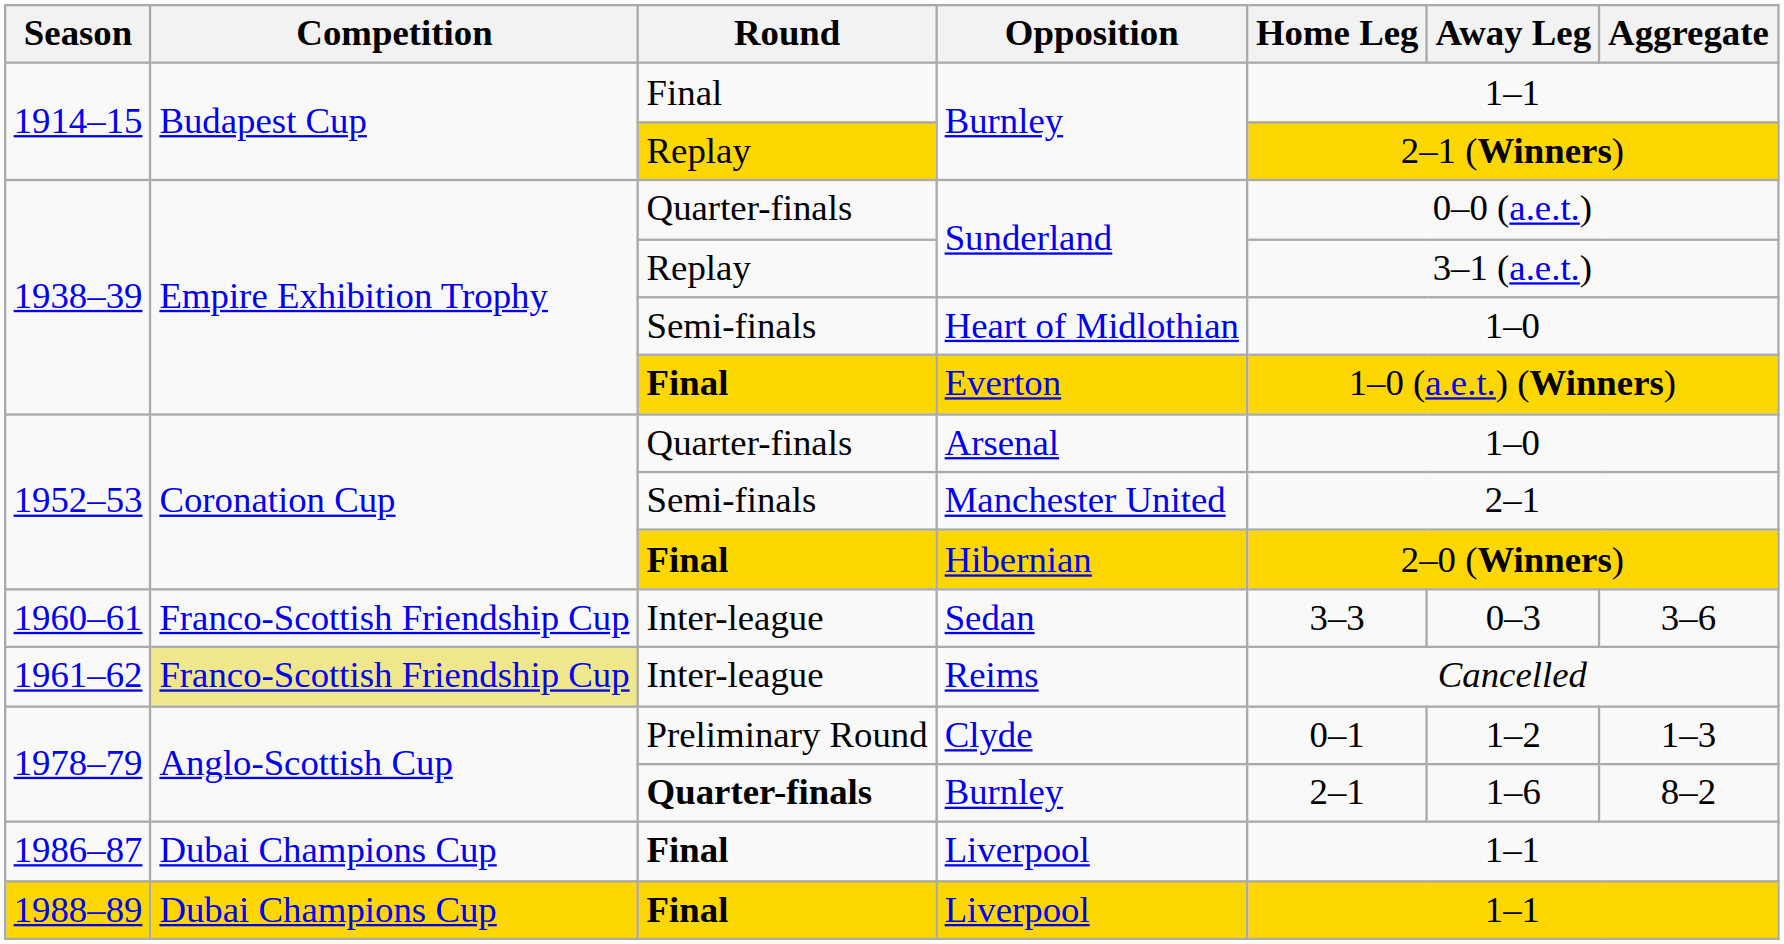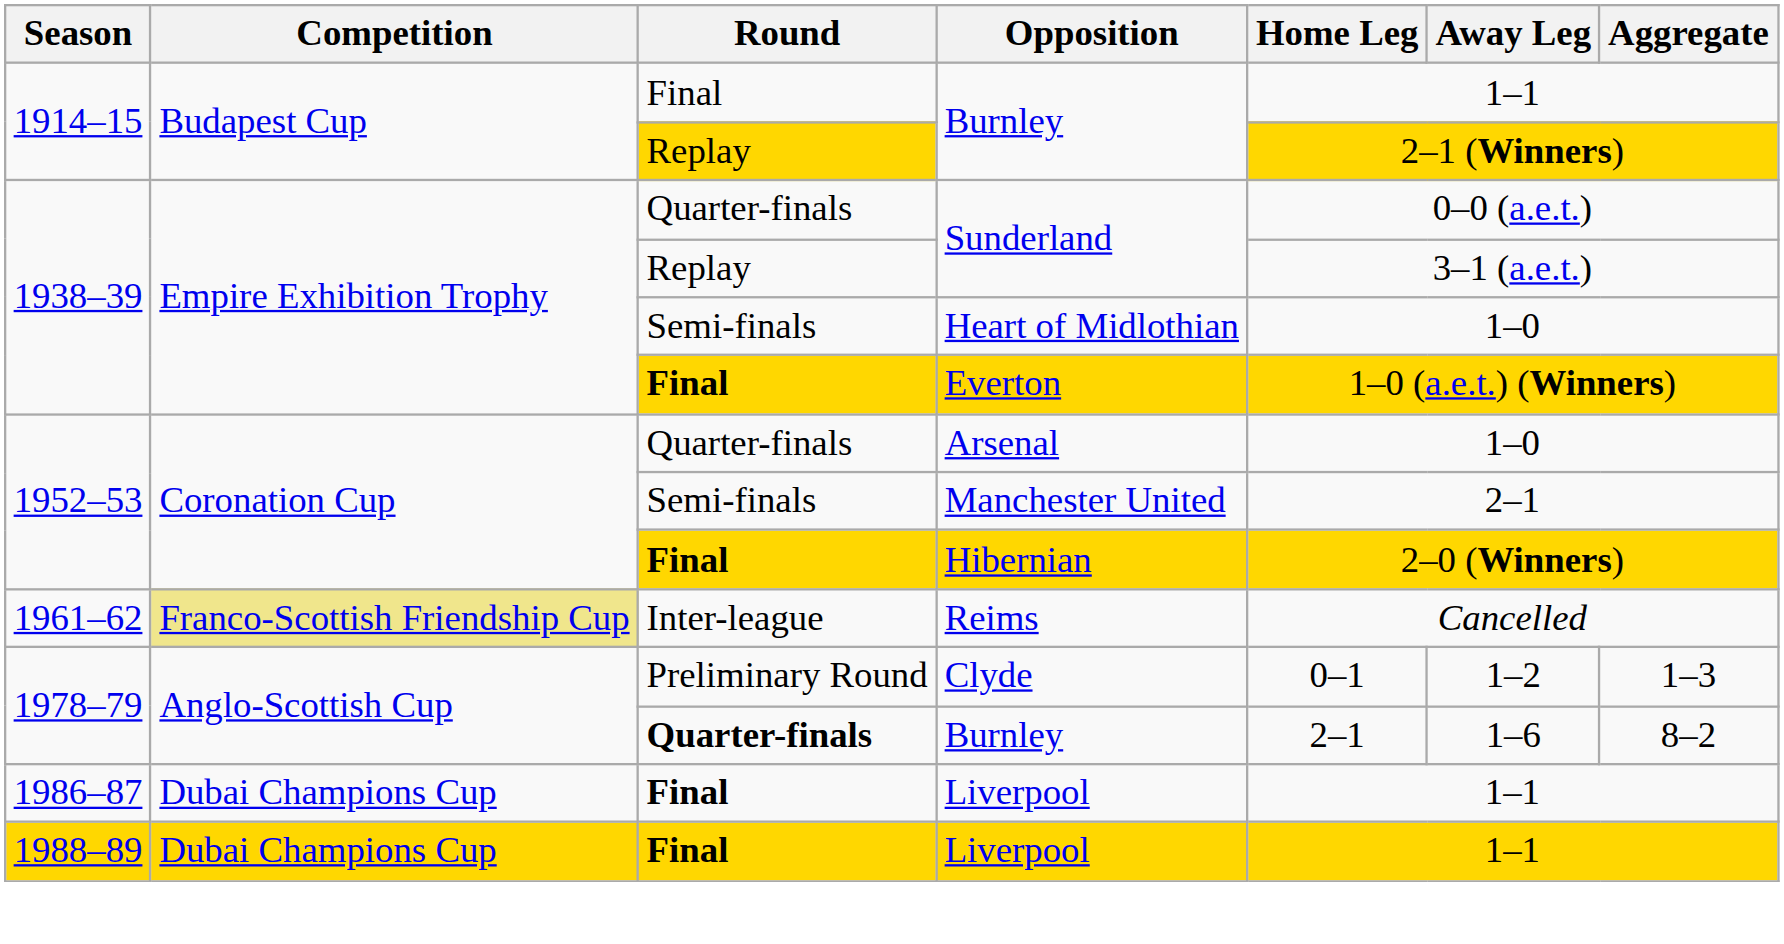- row: 1960–61 | Franco-Scottish Friendship Cup | Inter-league | Sedan | 3–3 | 0–3 | 3–6
